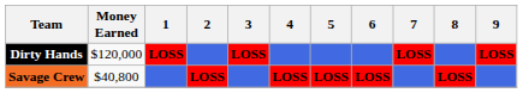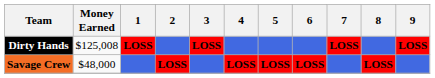Dirty Hands | Money Earned: $120,000 -> $125,008
Savage Crew | Money Earned: $40,800 -> $48,000
